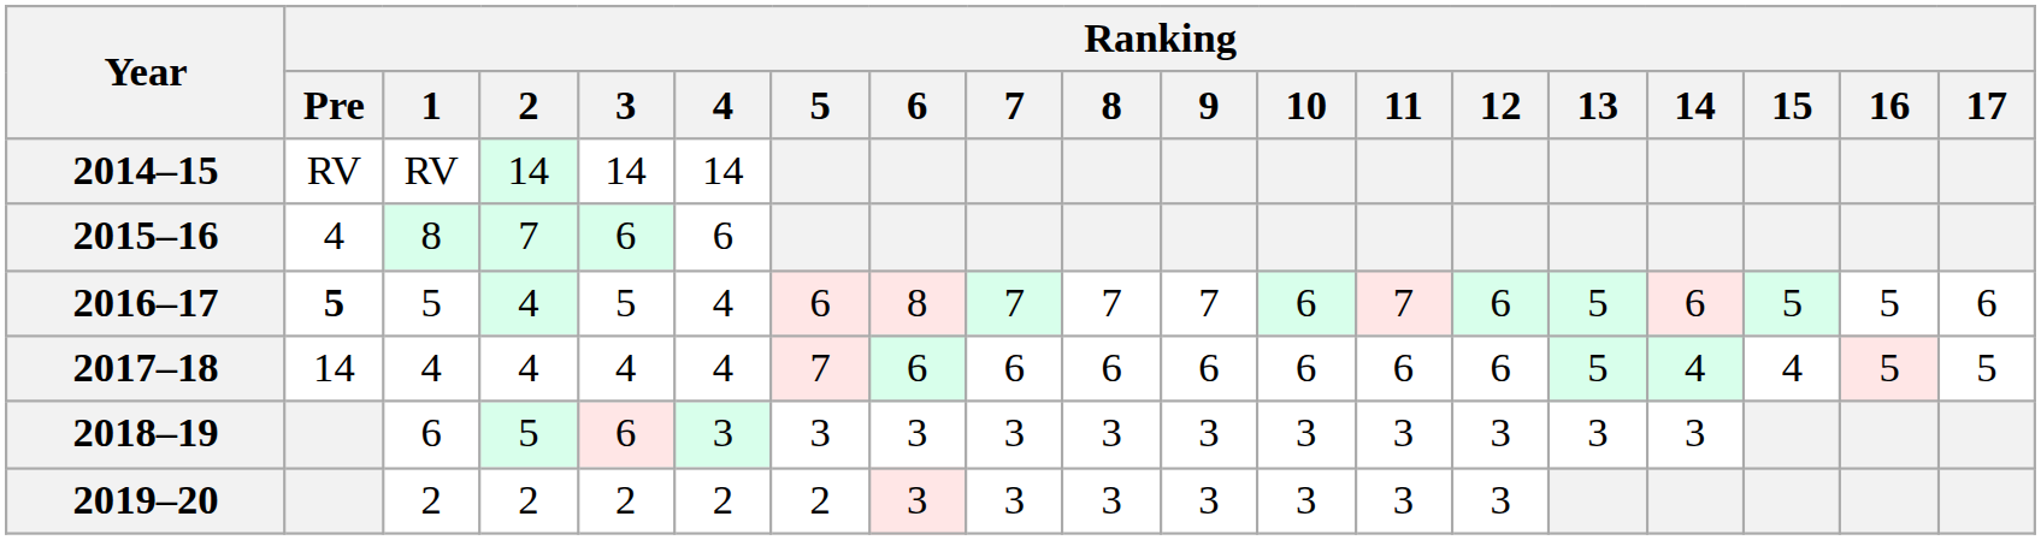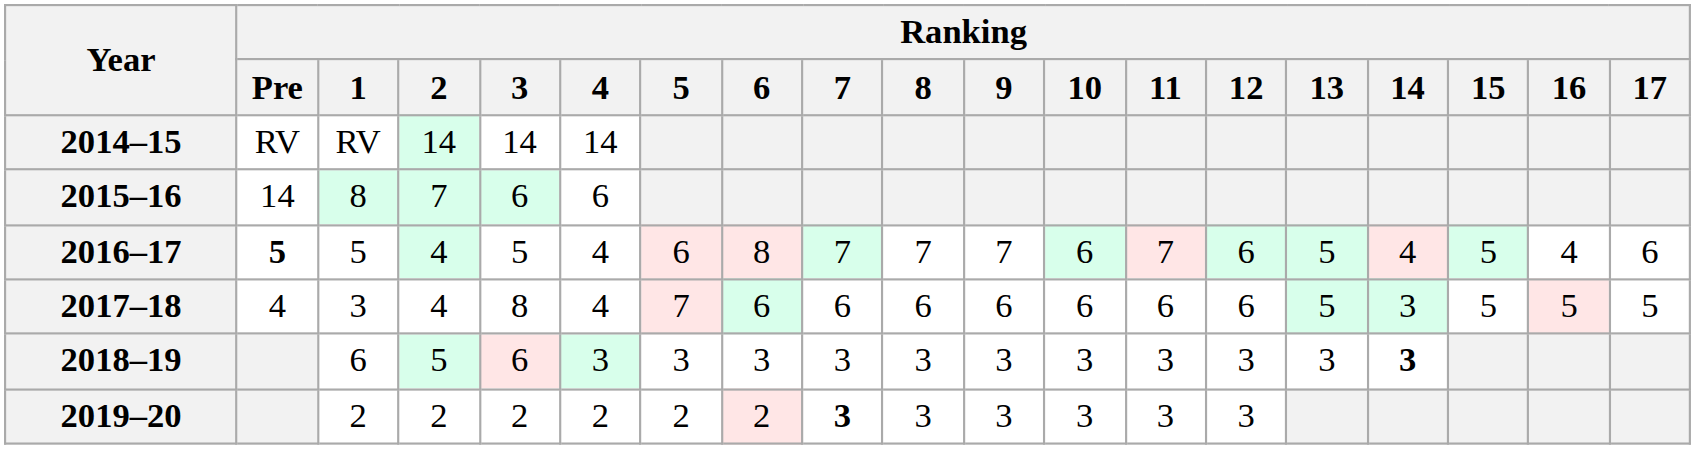2015–16 | Ranking / Pre: 4 -> 14
2016–17 | Ranking / 14: 6 -> 4
2016–17 | Ranking / 16: 5 -> 4
2017–18 | Ranking / Pre: 14 -> 4
2017–18 | Ranking / 1: 4 -> 3
2017–18 | Ranking / 3: 4 -> 8
2017–18 | Ranking / 14: 4 -> 3
2017–18 | Ranking / 15: 4 -> 5
2018–19 | Ranking / 14: normal -> bold
2019–20 | Ranking / 6: 3 -> 2
2019–20 | Ranking / 7: normal -> bold
